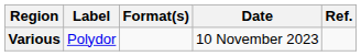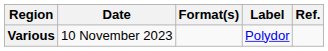columns swapped: Date <-> Label
